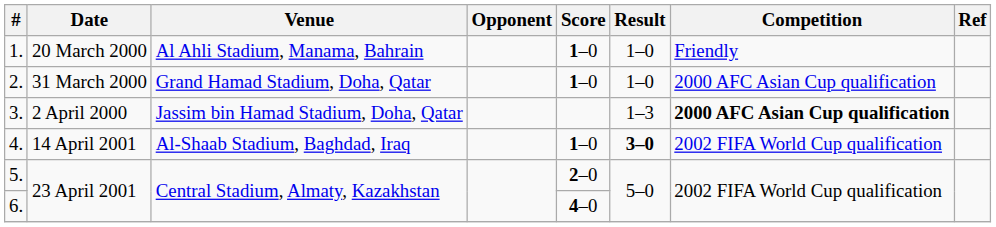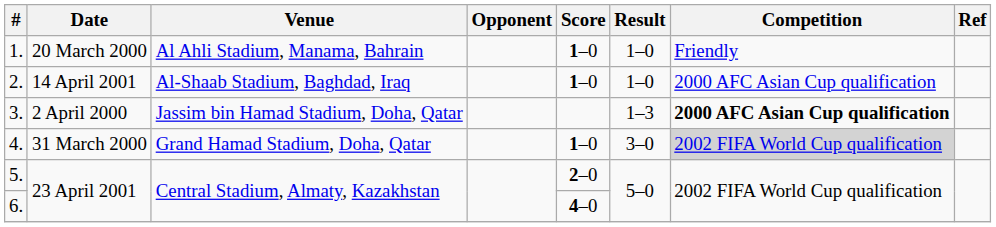2. | Date: 31 March 2000 -> 14 April 2001
2. | Venue: Grand Hamad Stadium, Doha, Qatar -> Al-Shaab Stadium, Baghdad, Iraq
4. | Date: 14 April 2001 -> 31 March 2000
4. | Venue: Al-Shaab Stadium, Baghdad, Iraq -> Grand Hamad Stadium, Doha, Qatar
4. | Result: bold -> normal
4. | Competition: no background -> lightgrey background
